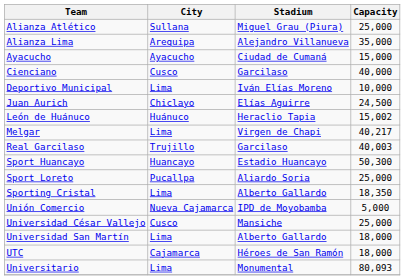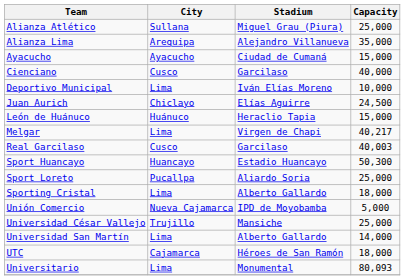León de Huánuco | Capacity: 15,002 -> 15,000
Real Garcilaso | City: Trujillo -> Cusco
Sporting Cristal | Capacity: 18,350 -> 18,000
Universidad César Vallejo | City: Cusco -> Trujillo
Universidad San Martín | Capacity: 18,000 -> 14,000
